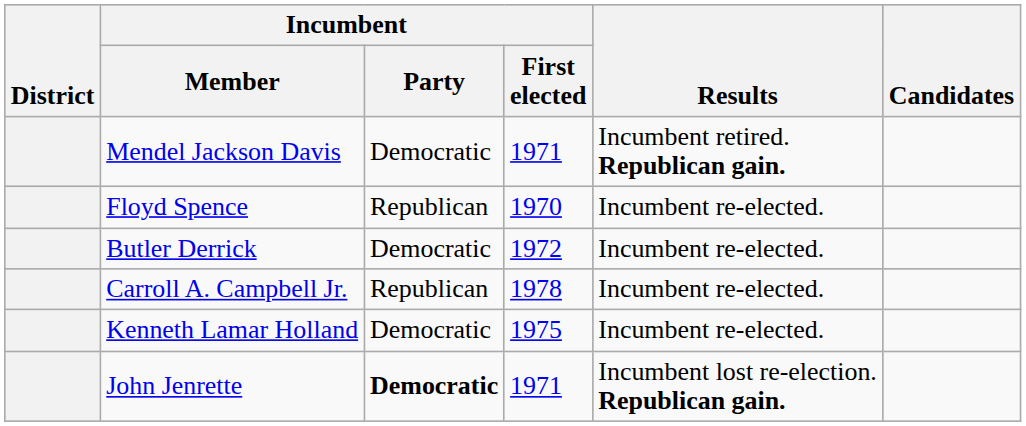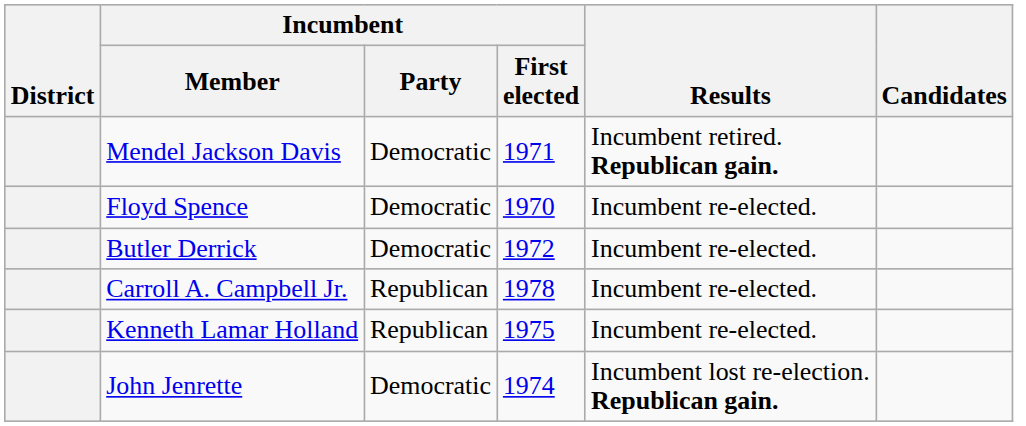Floyd Spence | Incumbent / Party: Republican -> Democratic
Kenneth Lamar Holland | Incumbent / Party: Democratic -> Republican
John Jenrette | Incumbent / Party: bold -> normal
John Jenrette | Incumbent / First elected: 1971 -> 1974
